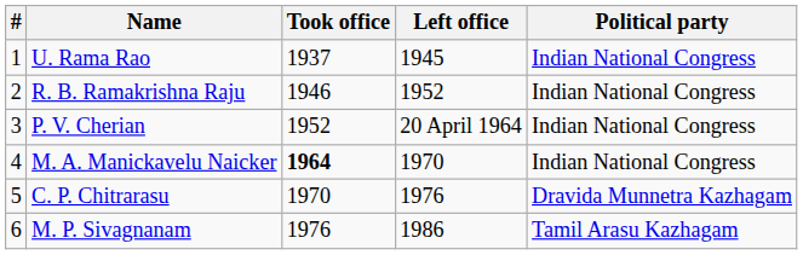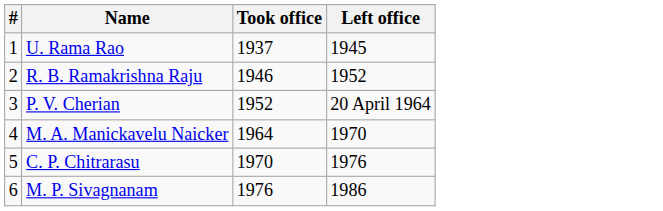- column: Political party | Indian National Congress | Indian National Congress | Indian National Congress | Indian National Congress | Dravida Munnetra Kazhagam | Tamil Arasu Kazhagam
M. A. Manickavelu Naicker | Took office: bold -> normal
